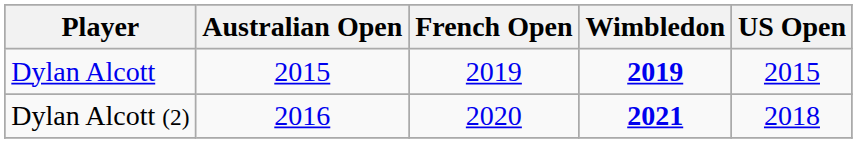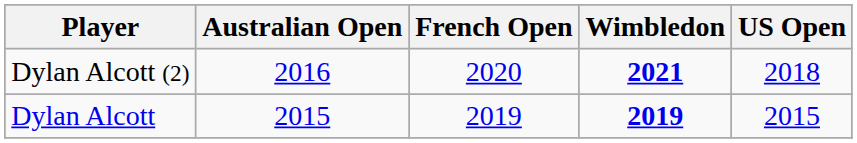rows swapped: Dylan Alcott <-> Dylan Alcott (2)
